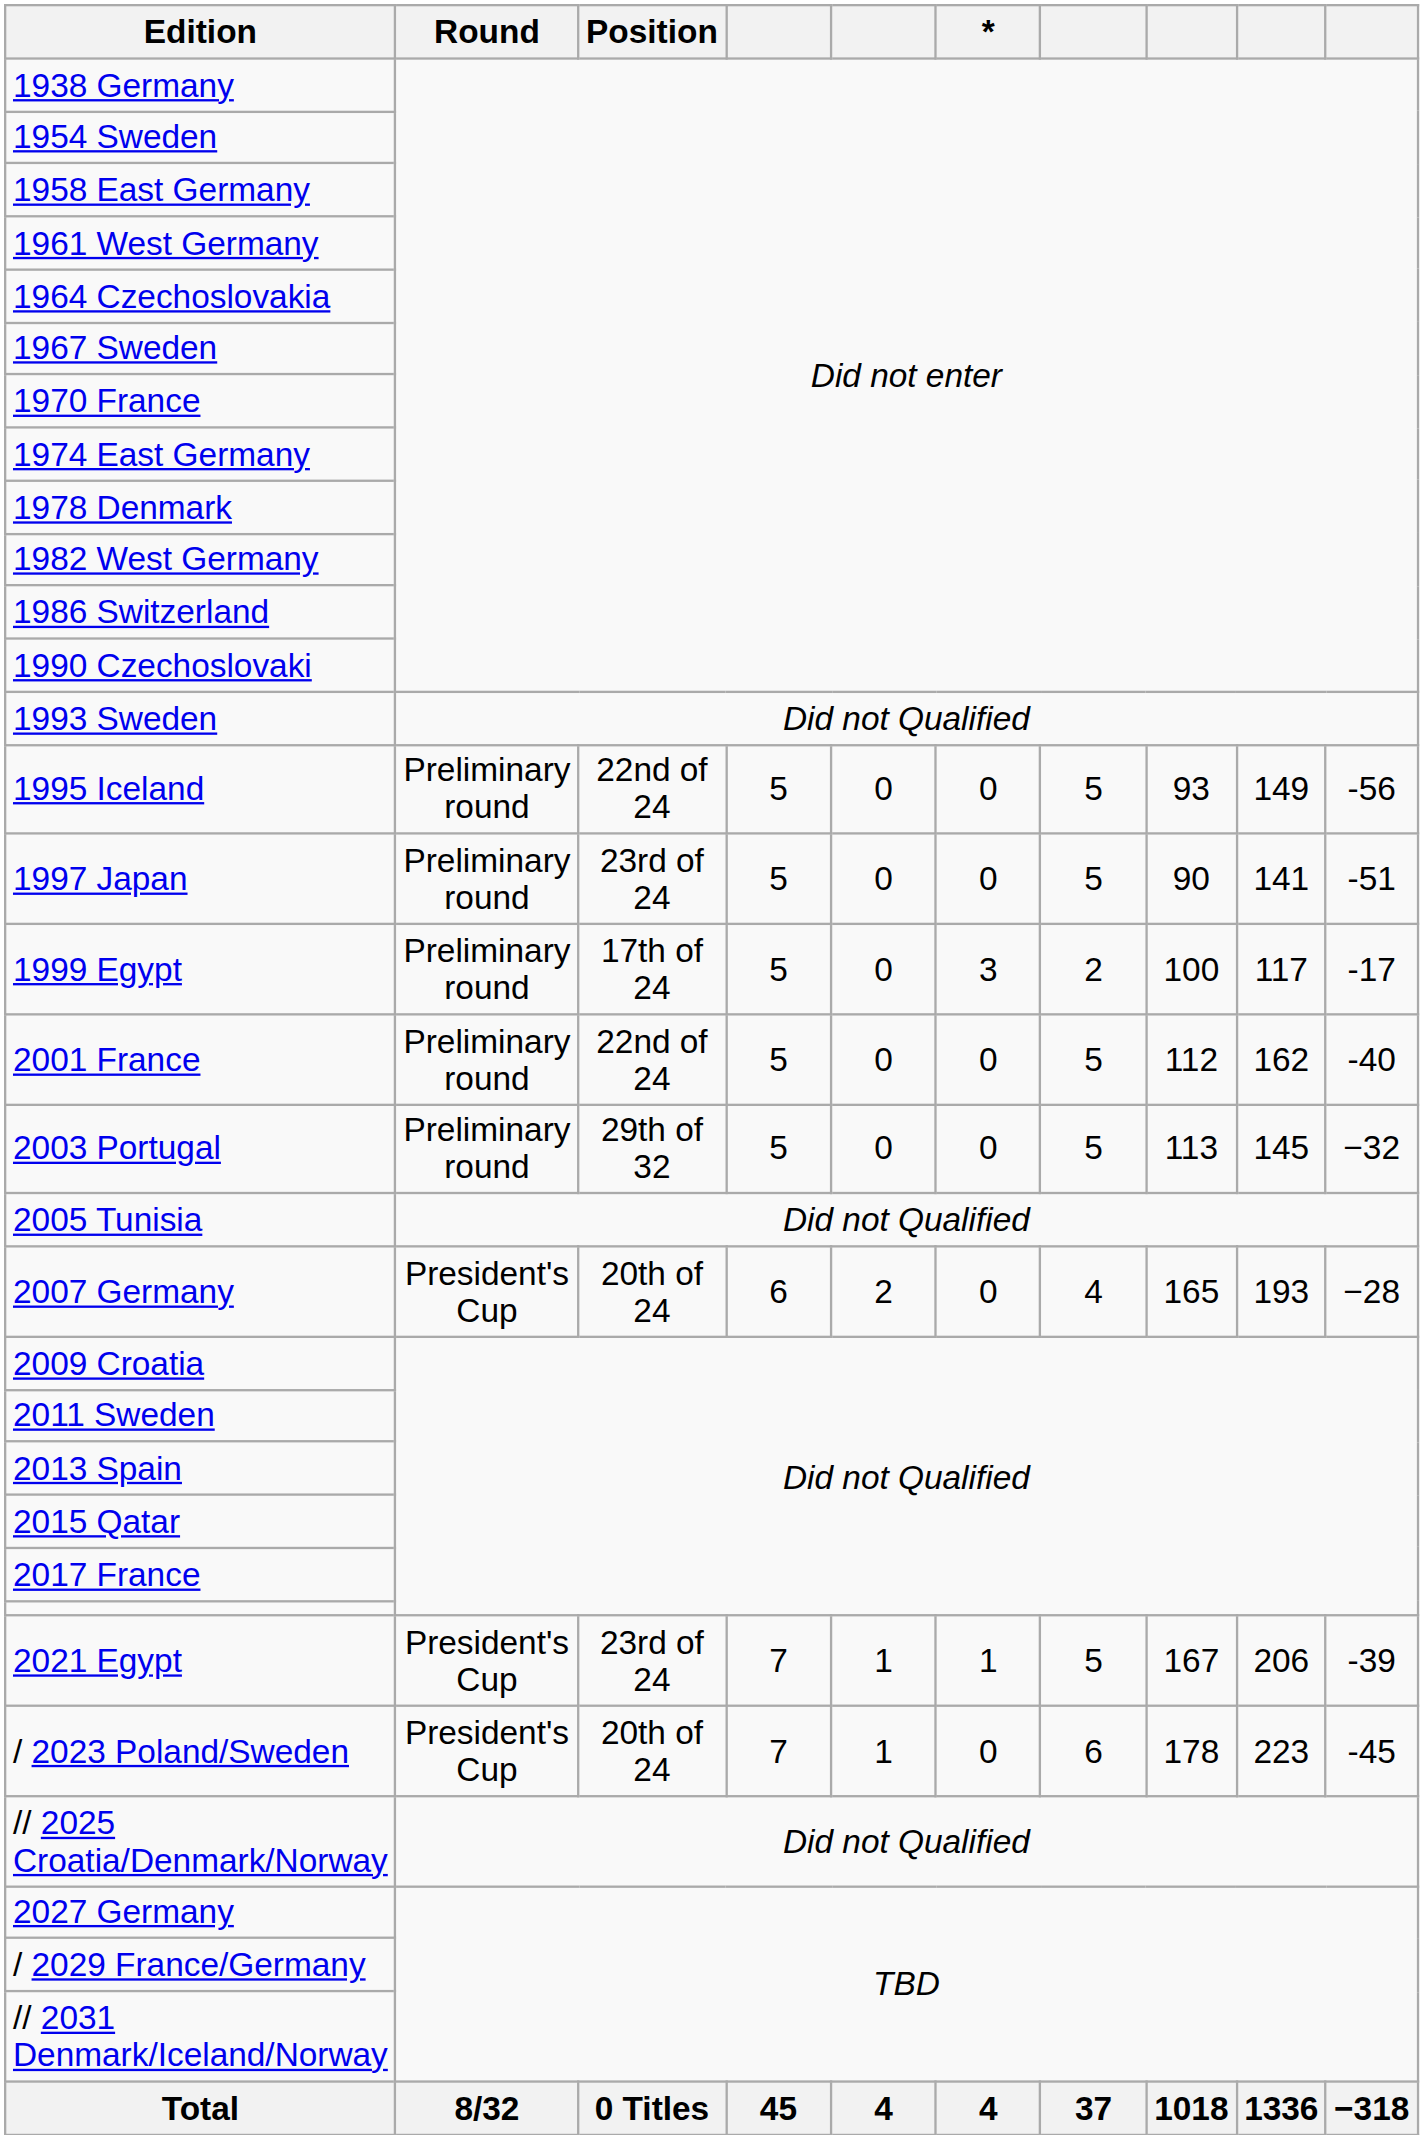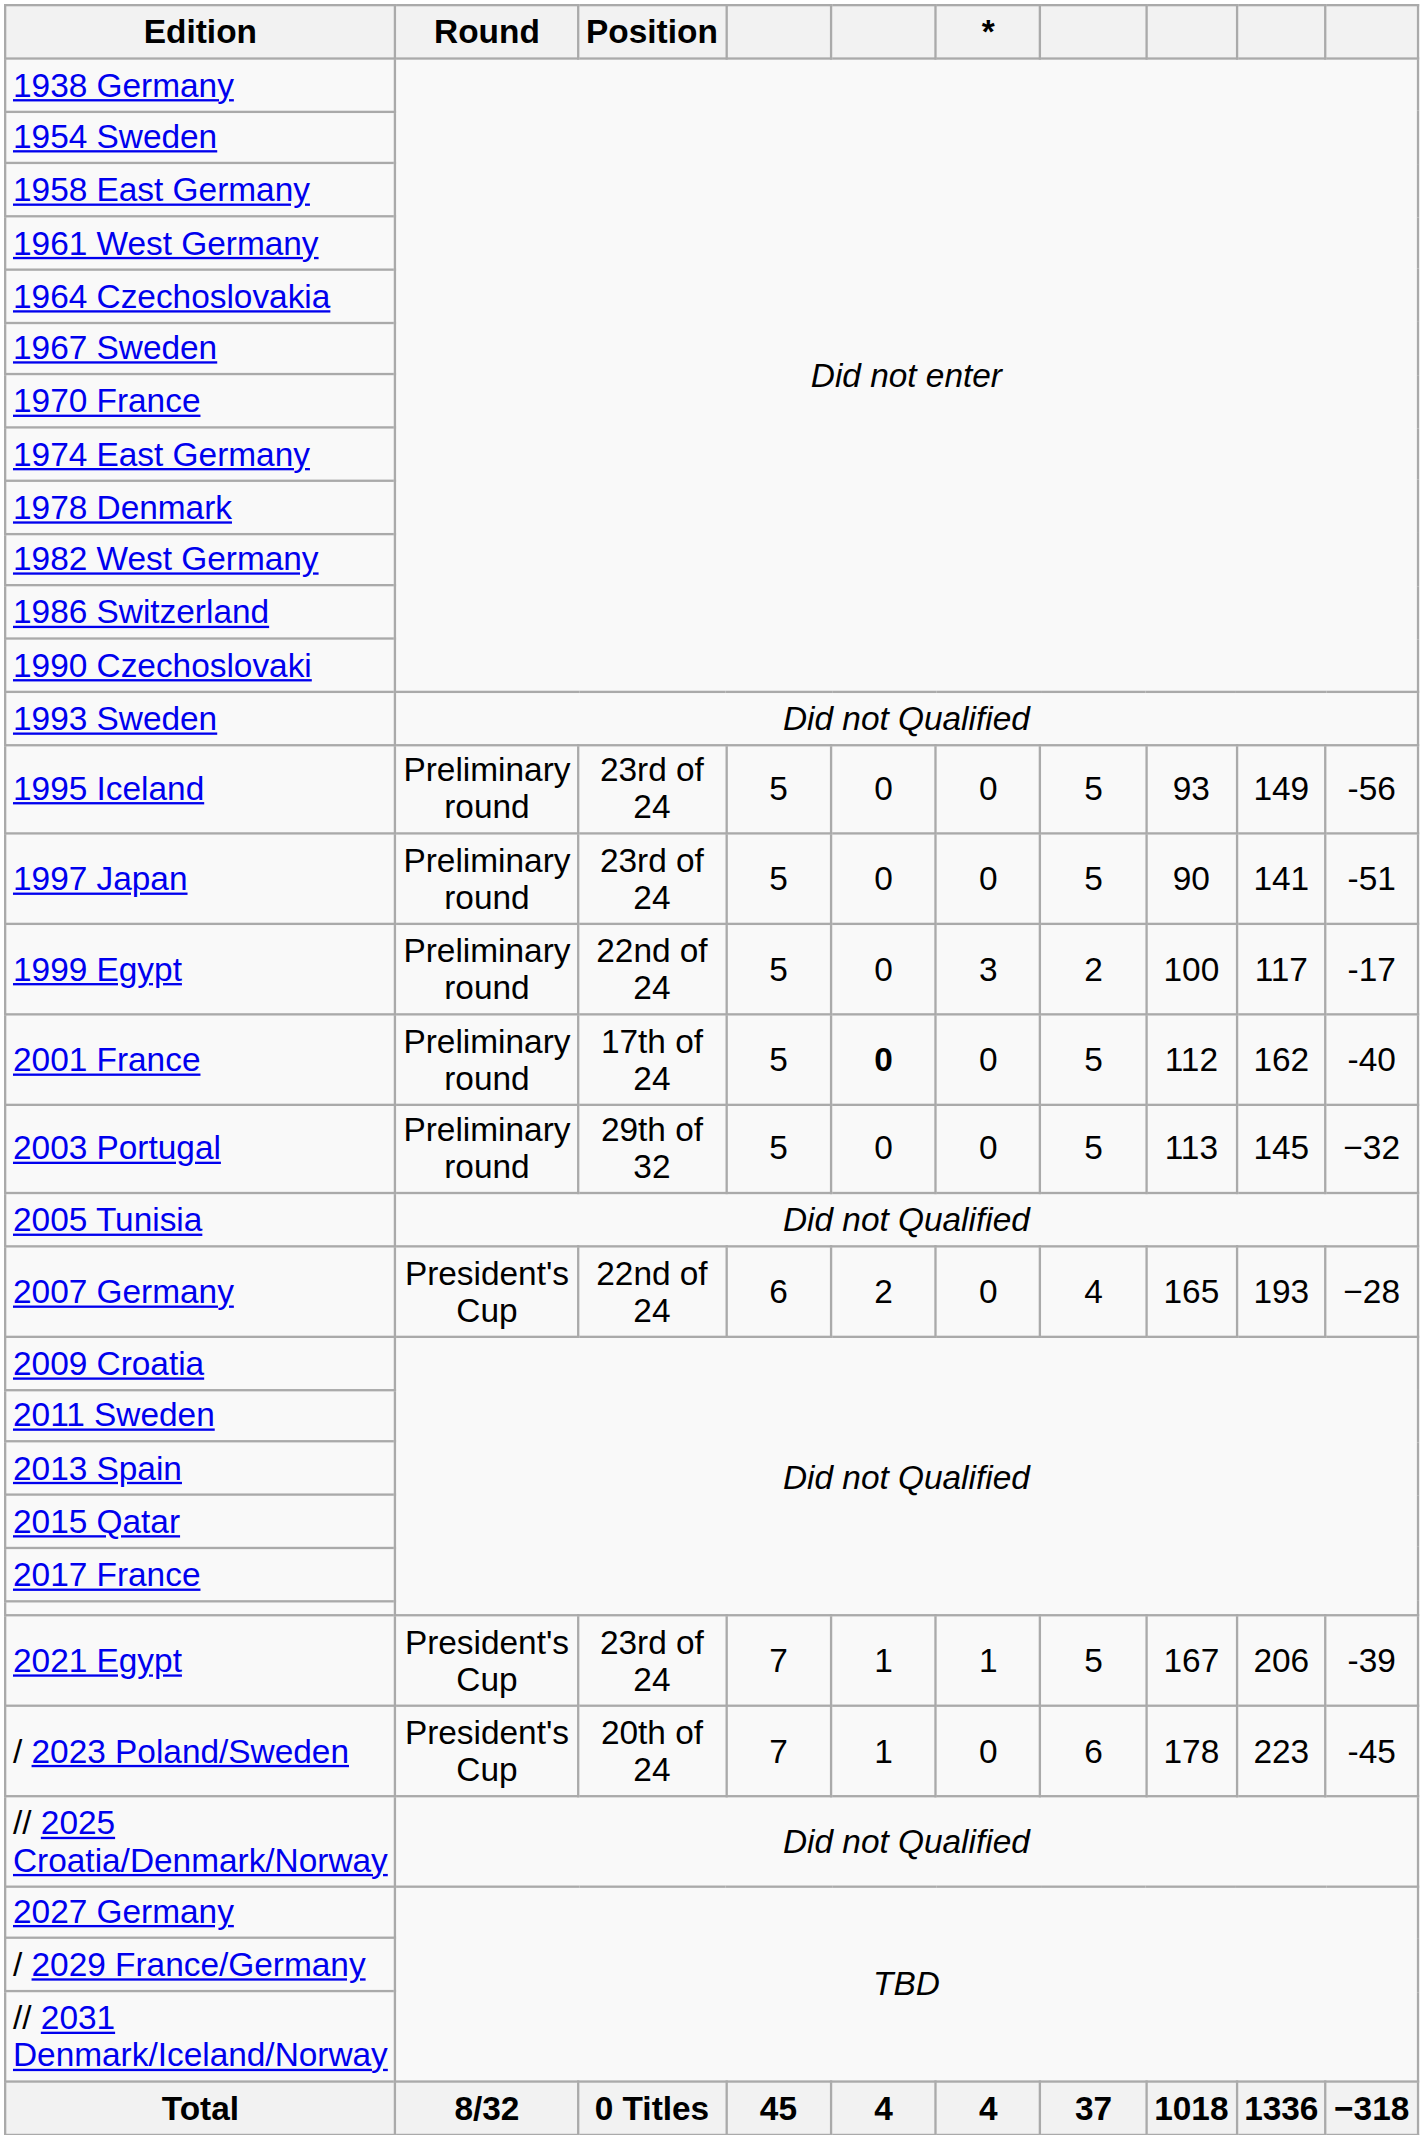1995 Iceland | Position: 22nd of 24 -> 23rd of 24
1999 Egypt | Position: 17th of 24 -> 22nd of 24
2001 France | Position: 22nd of 24 -> 17th of 24
2001 France | column 5: normal -> bold
2007 Germany | Position: 20th of 24 -> 22nd of 24
